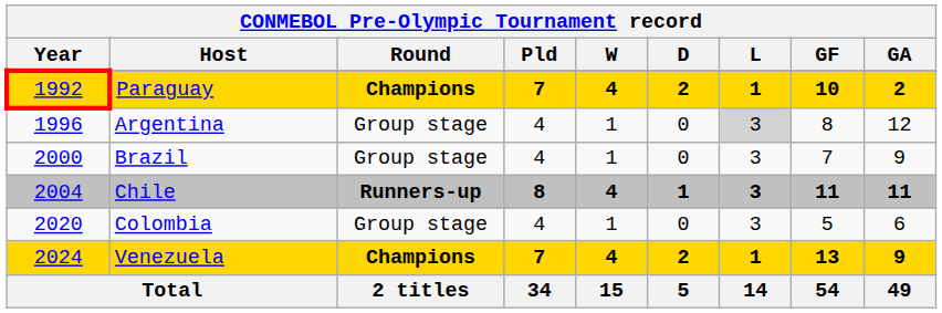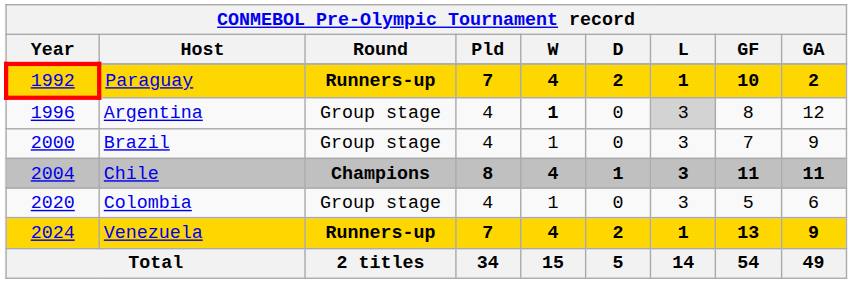Paraguay | Round: Champions -> Runners-up
Argentina | W: normal -> bold
Chile | Round: Runners-up -> Champions
Venezuela | Round: Champions -> Runners-up
